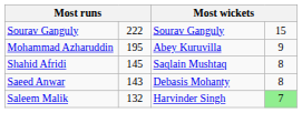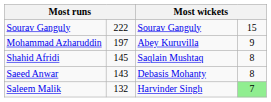Mohammad Azharuddin | column 2: 195 -> 197
